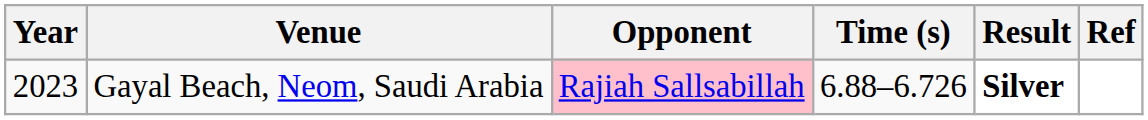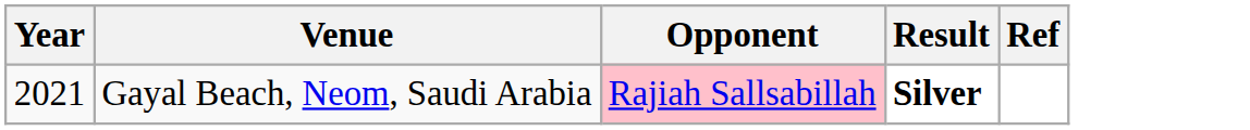- column: Time (s) | 6.88–6.726
Gayal Beach, Neom, Saudi Arabia | Year: 2023 -> 2021
